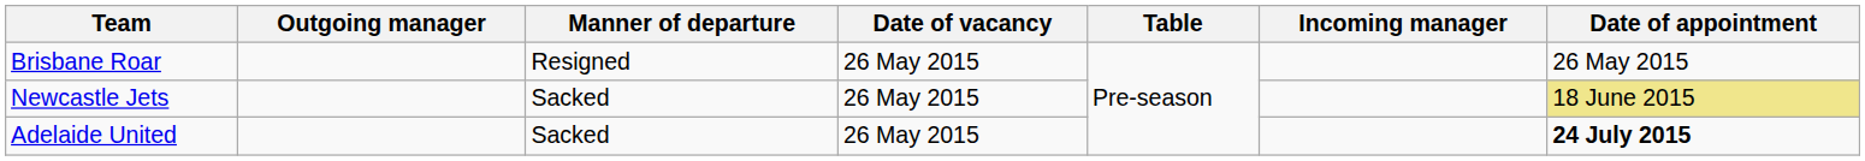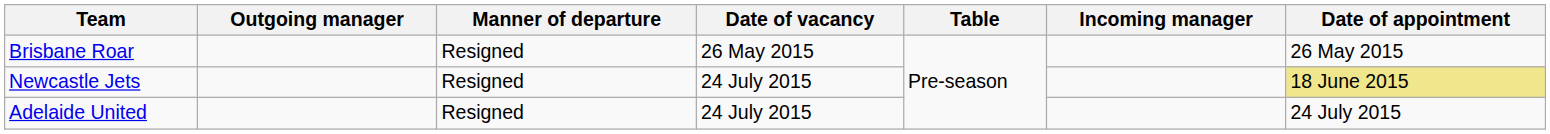Newcastle Jets | Manner of departure: Sacked -> Resigned
Newcastle Jets | Date of vacancy: 26 May 2015 -> 24 July 2015
Adelaide United | Manner of departure: Sacked -> Resigned
Adelaide United | Date of vacancy: 26 May 2015 -> 24 July 2015
Adelaide United | Date of appointment: bold -> normal
